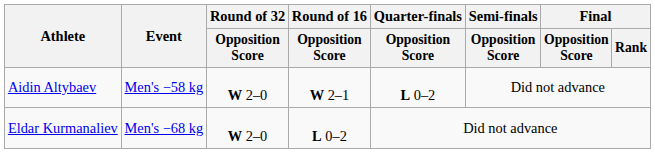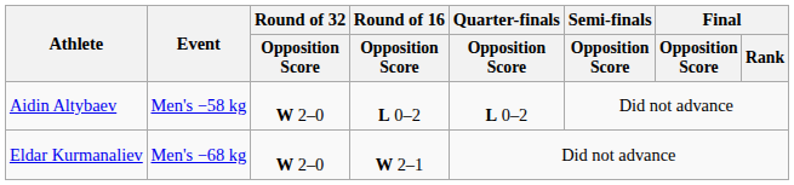Aidin Altybaev | Round of 16 / Opposition Score: W 2–1 -> L 0–2
Eldar Kurmanaliev | Round of 16 / Opposition Score: L 0–2 -> W 2–1
